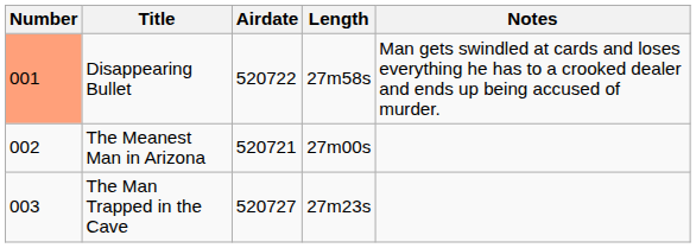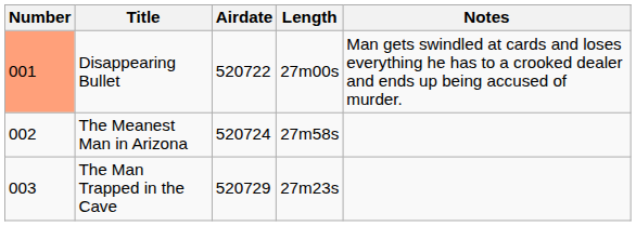Disappearing Bullet | Length: 27m58s -> 27m00s
The Meanest Man in Arizona | Airdate: 520721 -> 520724
The Meanest Man in Arizona | Length: 27m00s -> 27m58s
The Man Trapped in the Cave | Airdate: 520727 -> 520729
